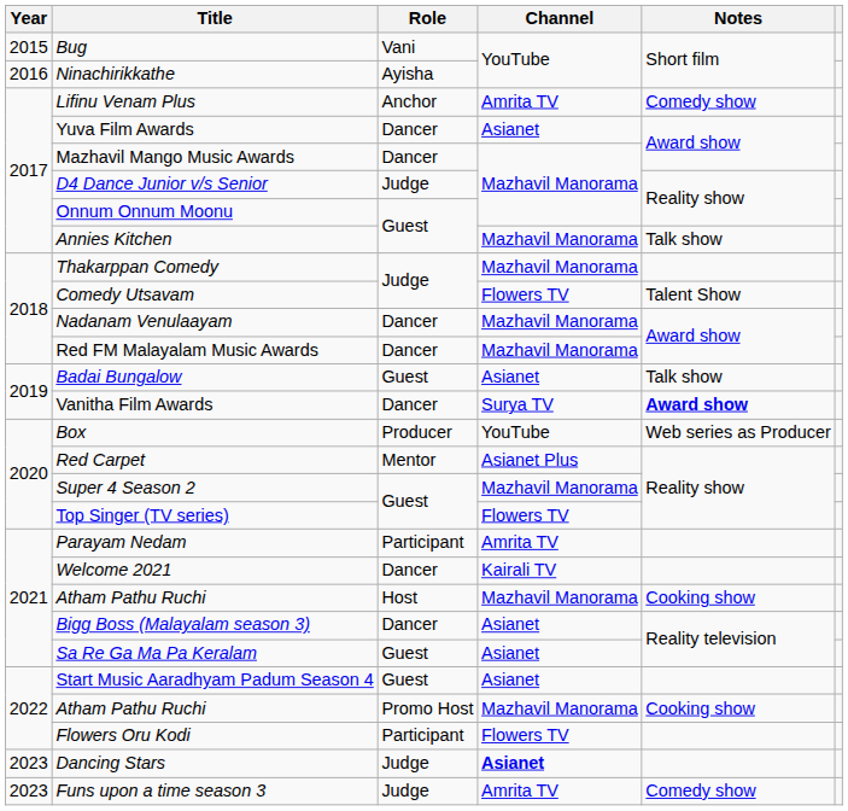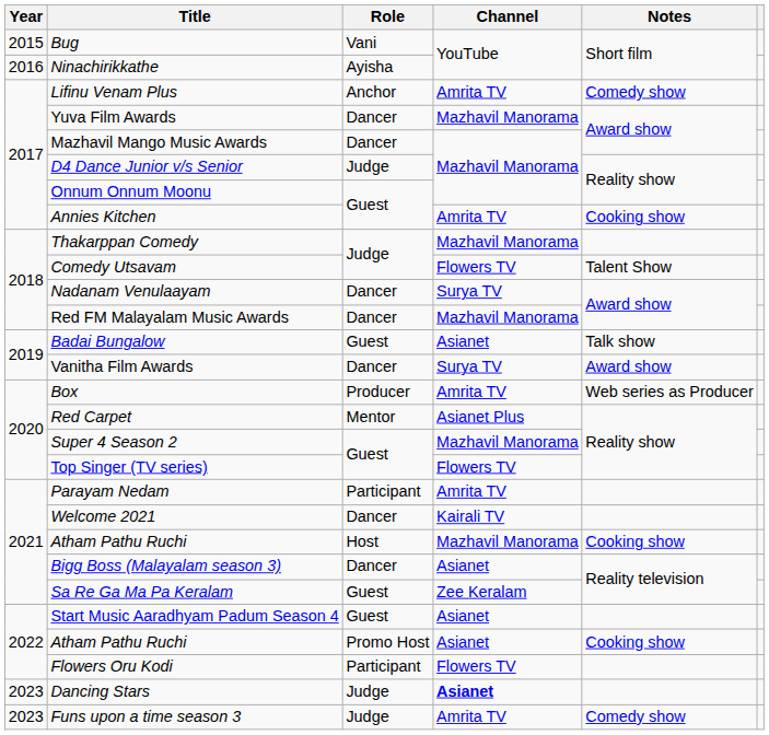Yuva Film Awards | Channel: Asianet -> Mazhavil Manorama
Annies Kitchen | Channel: Mazhavil Manorama -> Amrita TV
Annies Kitchen | Notes: Talk show -> Cooking show
Nadanam Venulaayam | Channel: Mazhavil Manorama -> Surya TV
Vanitha Film Awards | Notes: bold -> normal
Box | Channel: YouTube -> Amrita TV
Sa Re Ga Ma Pa Keralam | Channel: Asianet -> Zee Keralam
Atham Pathu Ruchi / Promo Host | Channel: Mazhavil Manorama -> Asianet
